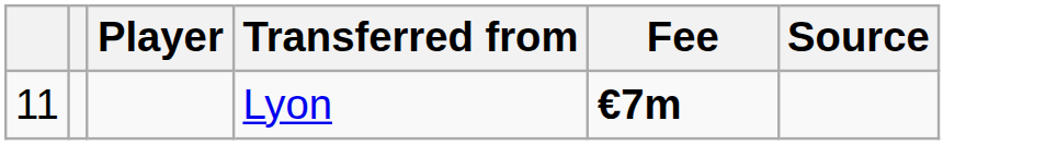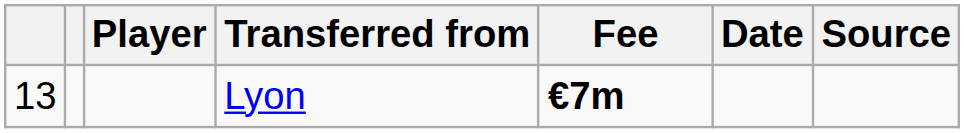+ column: Date
Lyon | column 1: 11 -> 13
